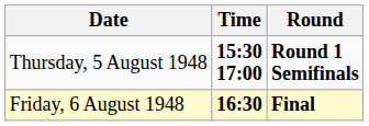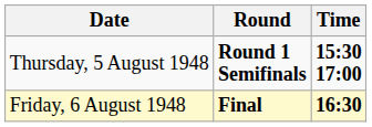columns swapped: Time <-> Round
